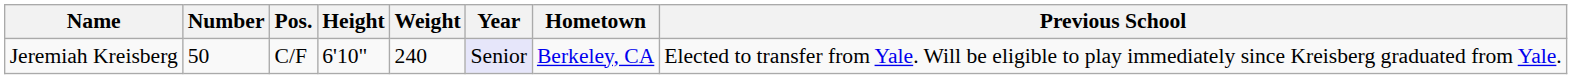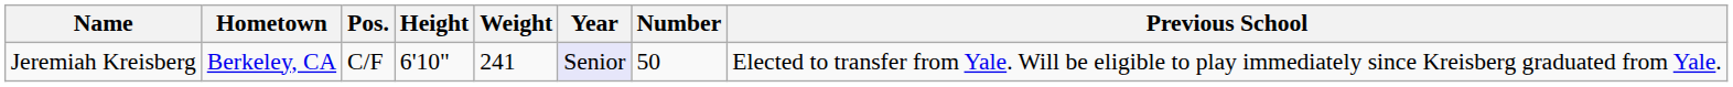columns swapped: Number <-> Hometown
Jeremiah Kreisberg | Weight: 240 -> 241
